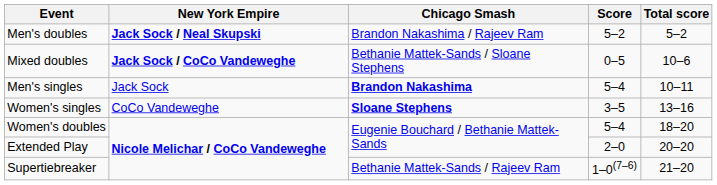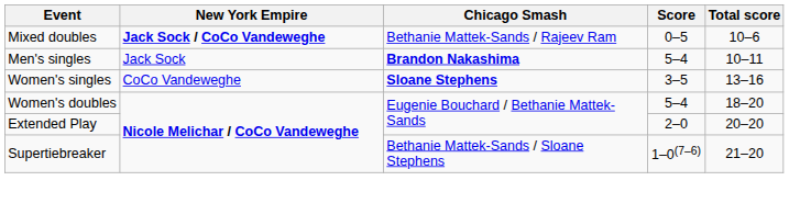- row: Men's doubles | Jack Sock / Neal Skupski | Brandon Nakashima / Rajeev Ram | 5–2 | 5–2
Mixed doubles | Chicago Smash: Bethanie Mattek-Sands / Sloane Stephens -> Bethanie Mattek-Sands / Rajeev Ram
Supertiebreaker | Chicago Smash: Bethanie Mattek-Sands / Rajeev Ram -> Bethanie Mattek-Sands / Sloane Stephens
